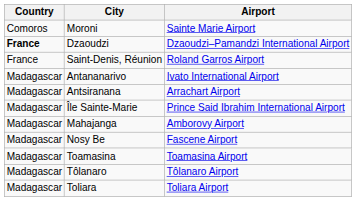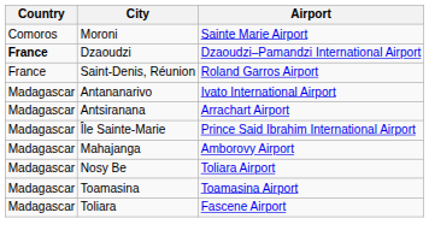Nosy Be | Airport: Fascene Airport -> Toliara Airport
- row: Madagascar | Tôlanaro | Tôlanaro Airport
Toliara | Airport: Toliara Airport -> Fascene Airport
